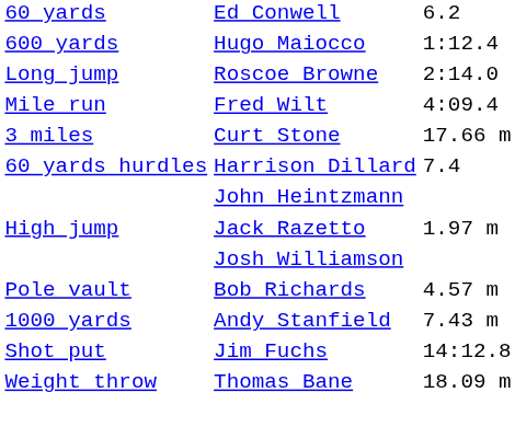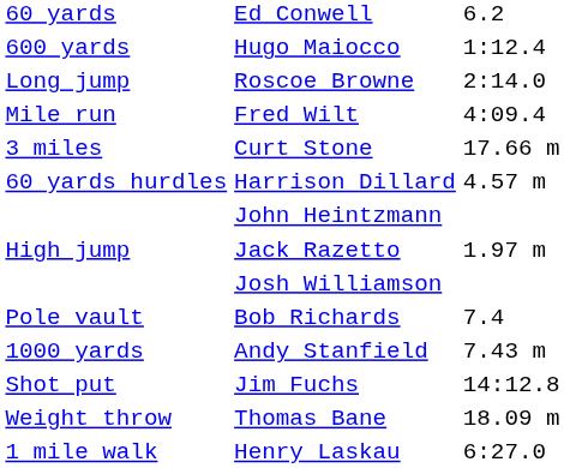Harrison Dillard | column 3: 7.4 -> 4.57 m
Bob Richards | column 3: 4.57 m -> 7.4
+ row: 1 mile walk | Henry Laskau | 6:27.0
